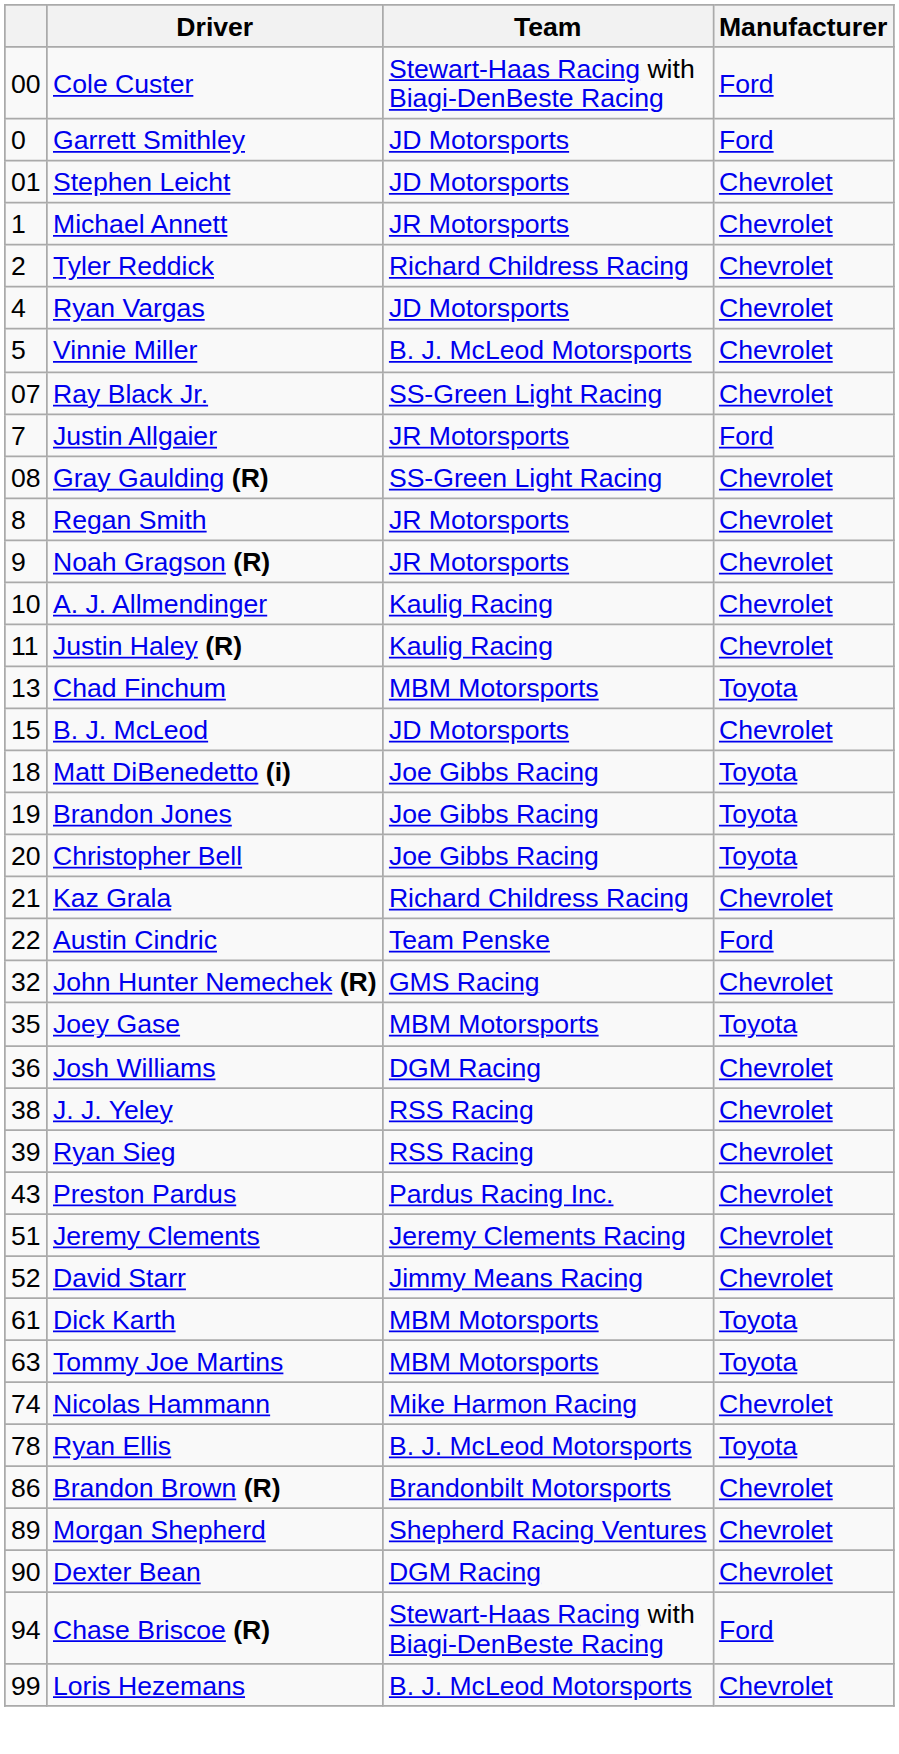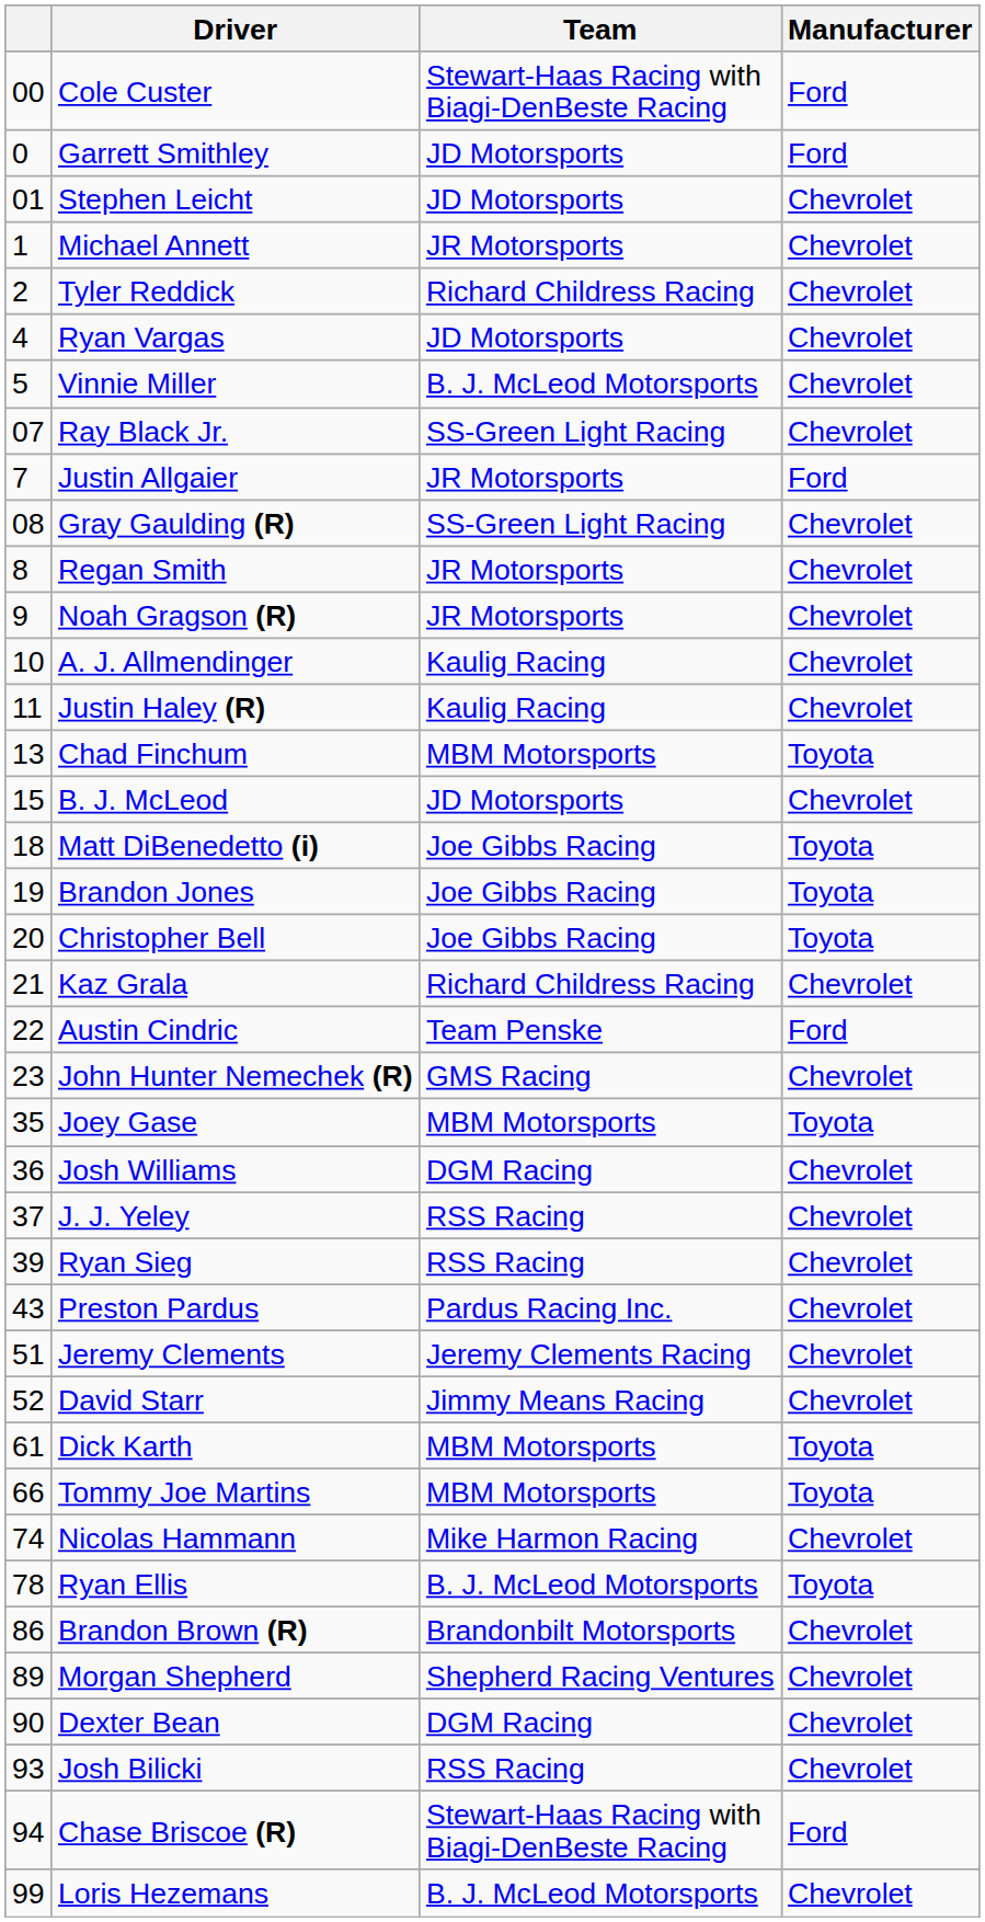John Hunter Nemechek (R) | column 1: 32 -> 23
J. J. Yeley | column 1: 38 -> 37
Tommy Joe Martins | column 1: 63 -> 66
+ row: 93 | Josh Bilicki | RSS Racing | Chevrolet
